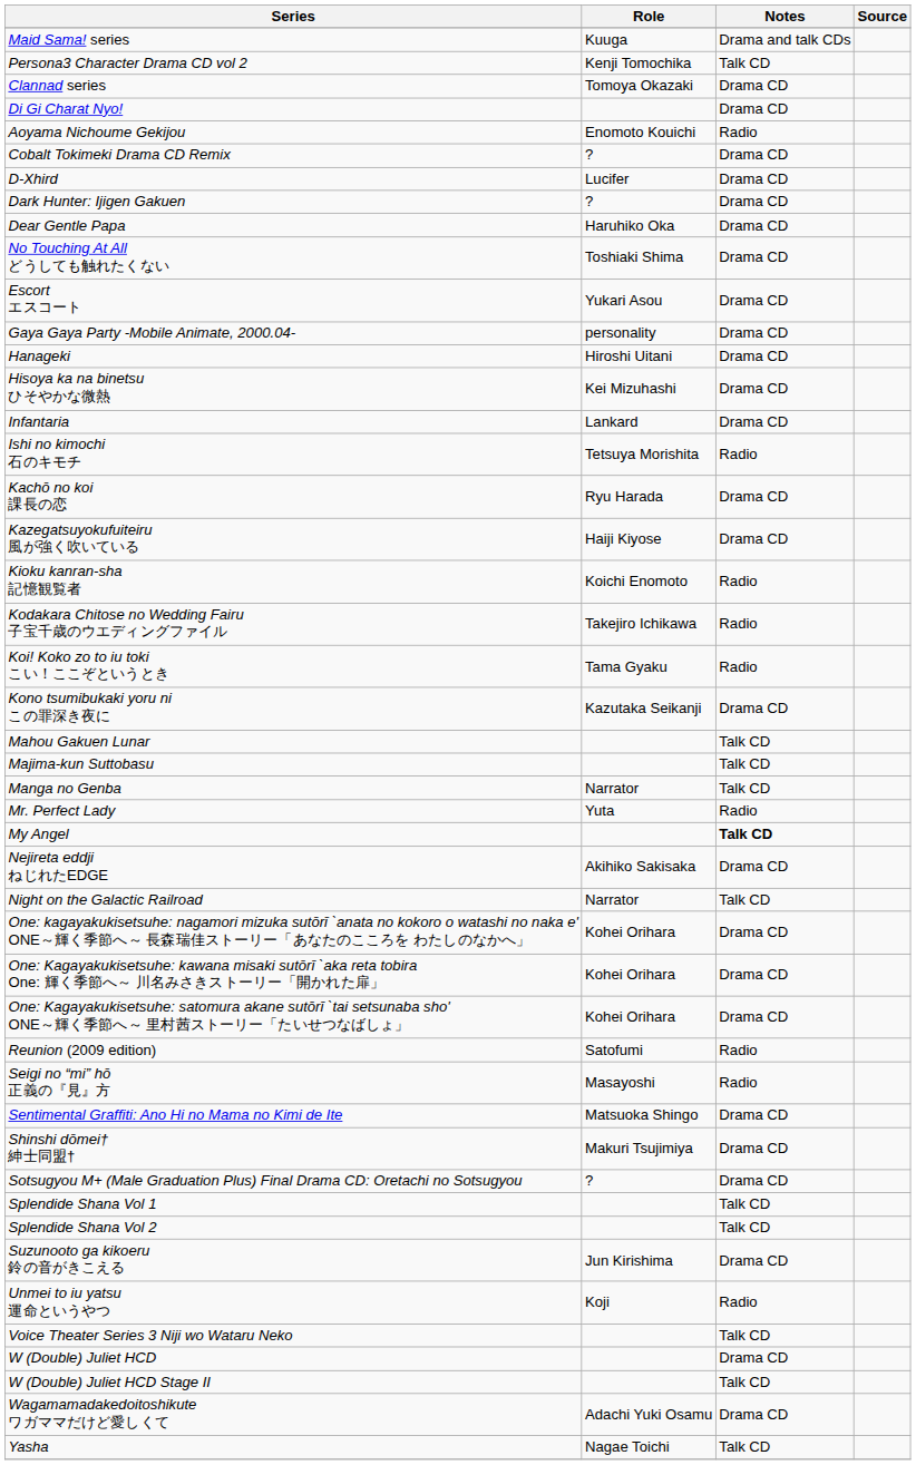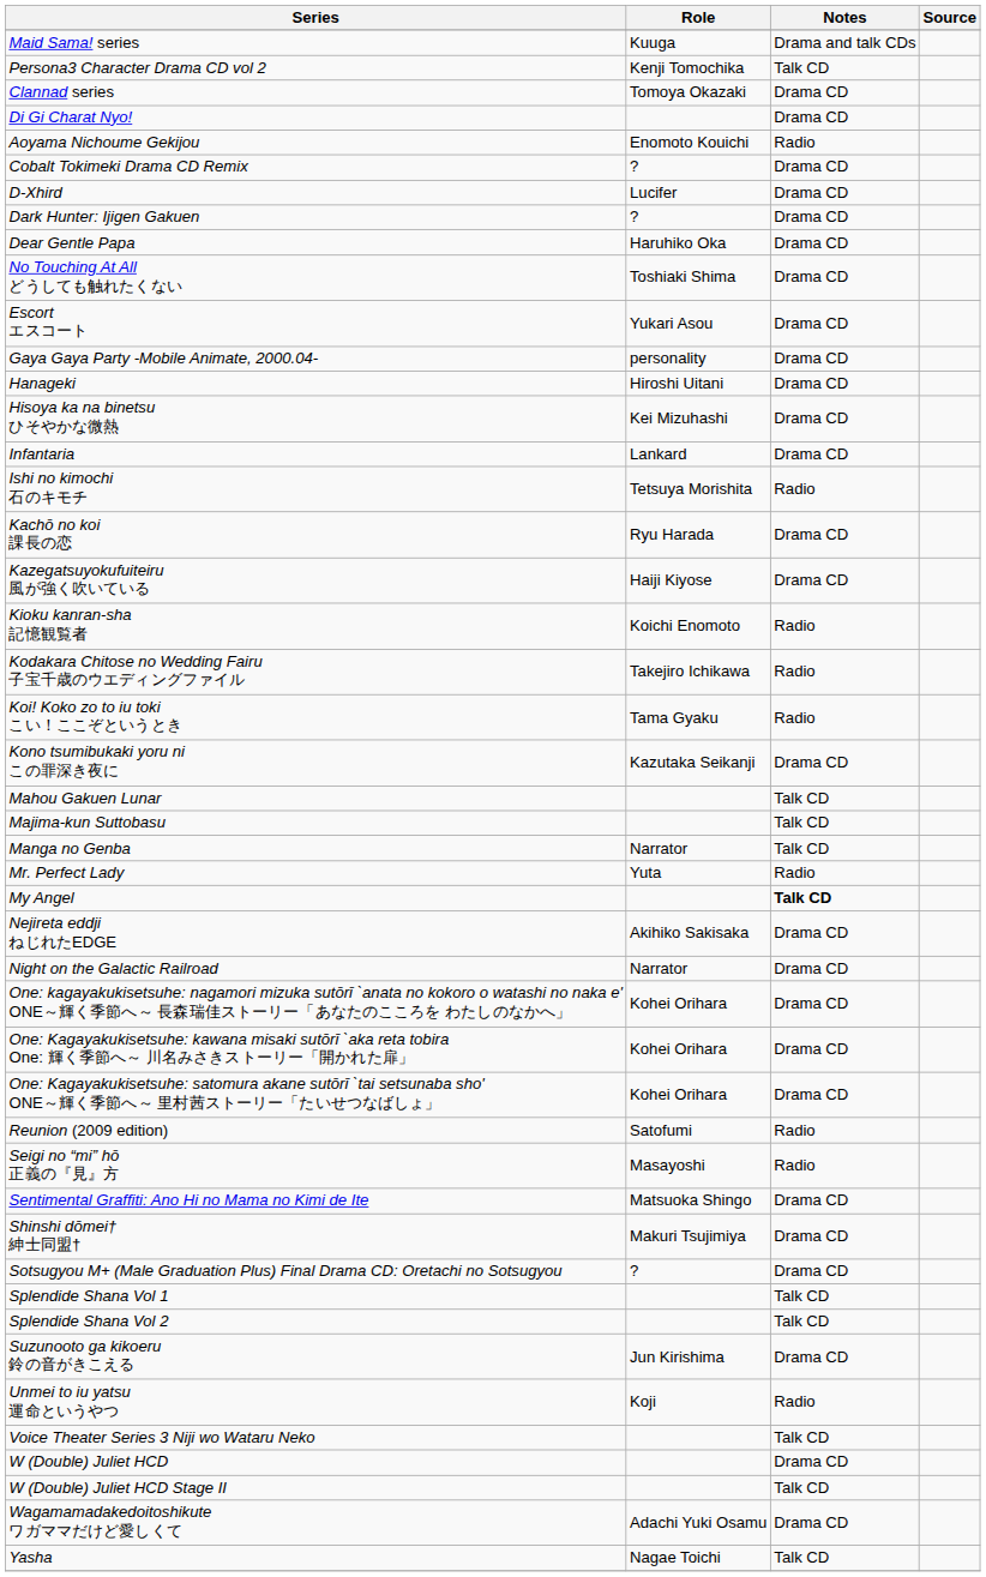Night on the Galactic Railroad | Notes: Talk CD -> Drama CD
